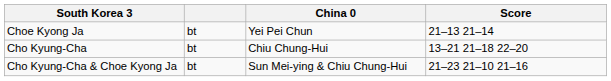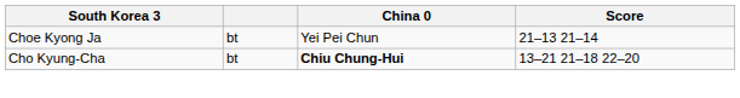Cho Kyung-Cha | China 0: normal -> bold
- row: Cho Kyung-Cha & Choe Kyong Ja | bt | Sun Mei-ying & Chiu Chung-Hui | 21–23 21–10 21–16
